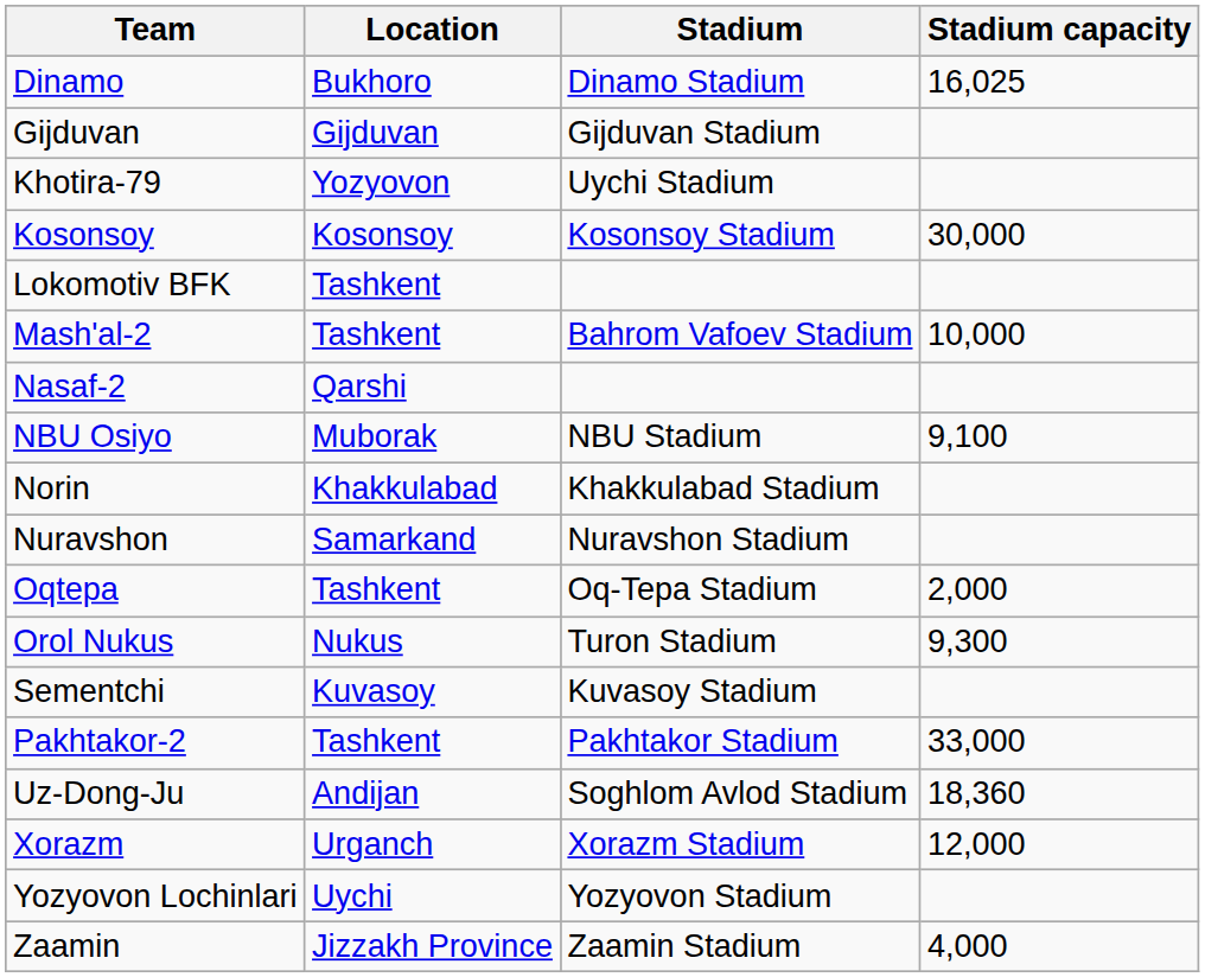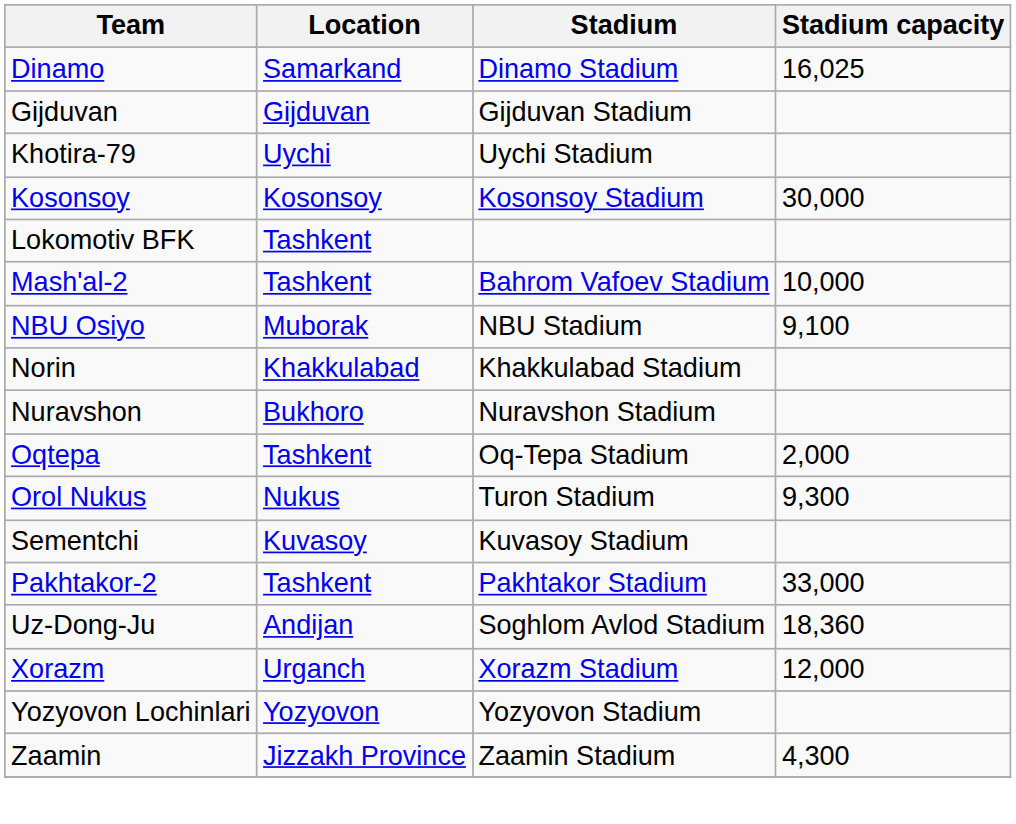Dinamo | Location: Bukhoro -> Samarkand
Khotira-79 | Location: Yozyovon -> Uychi
- row: Nasaf-2 | Qarshi
Nuravshon | Location: Samarkand -> Bukhoro
Yozyovon Lochinlari | Location: Uychi -> Yozyovon
Zaamin | Stadium capacity: 4,000 -> 4,300
